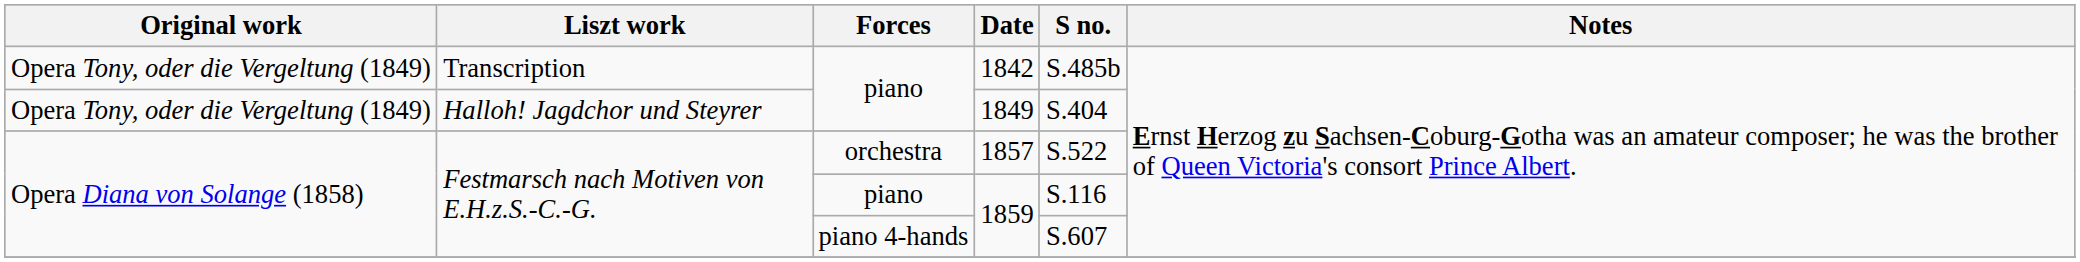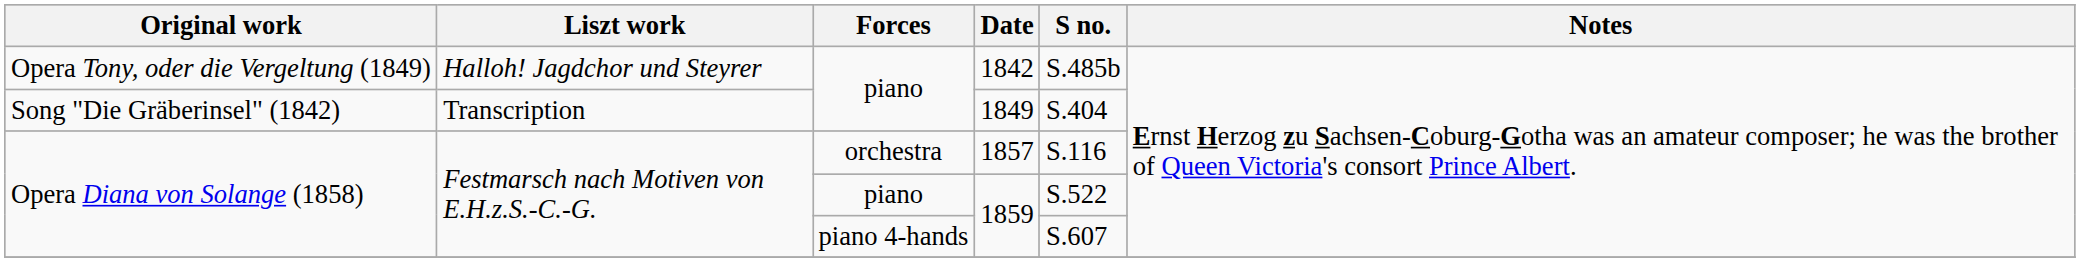1842 | Liszt work: Transcription -> Halloh! Jagdchor und Steyrer
1849 | Original work: Opera Tony, oder die Vergeltung (1849) -> Song "Die Gräberinsel" (1842)
1849 | Liszt work: Halloh! Jagdchor und Steyrer -> Transcription
1857 | S no.: S.522 -> S.116
piano / 1859 | S no.: S.116 -> S.522
